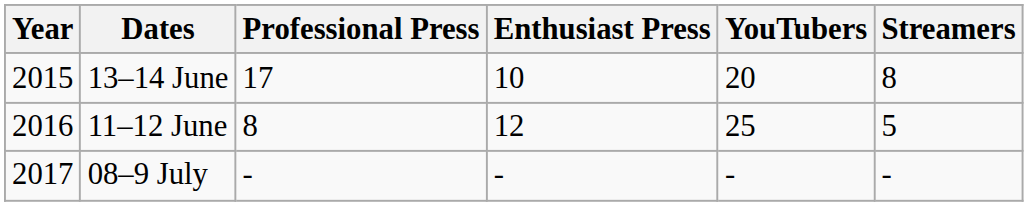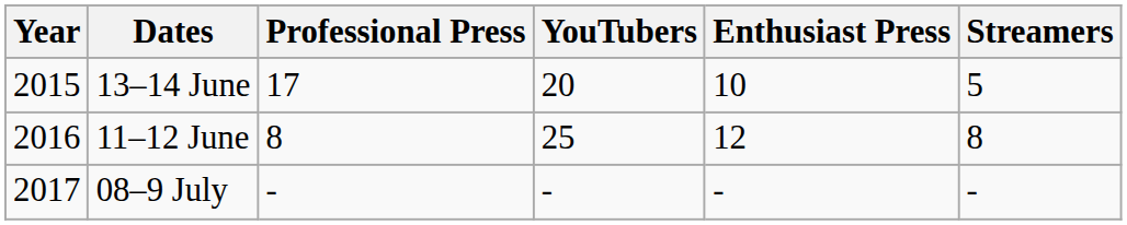columns swapped: Enthusiast Press <-> YouTubers
13–14 June | Streamers: 8 -> 5
11–12 June | Streamers: 5 -> 8
